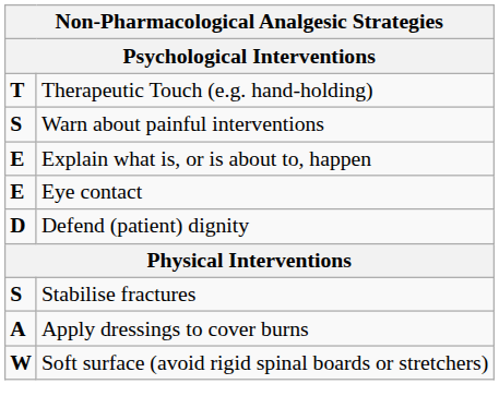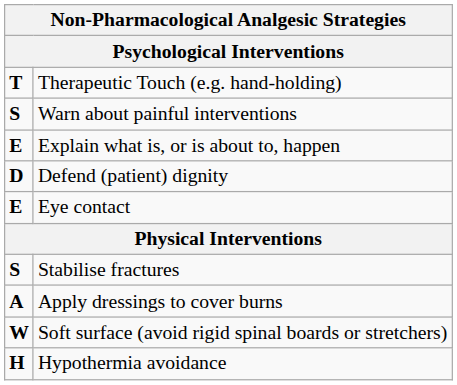rows swapped: Eye contact <-> Defend (patient) dignity
+ row: H | Hypothermia avoidance
